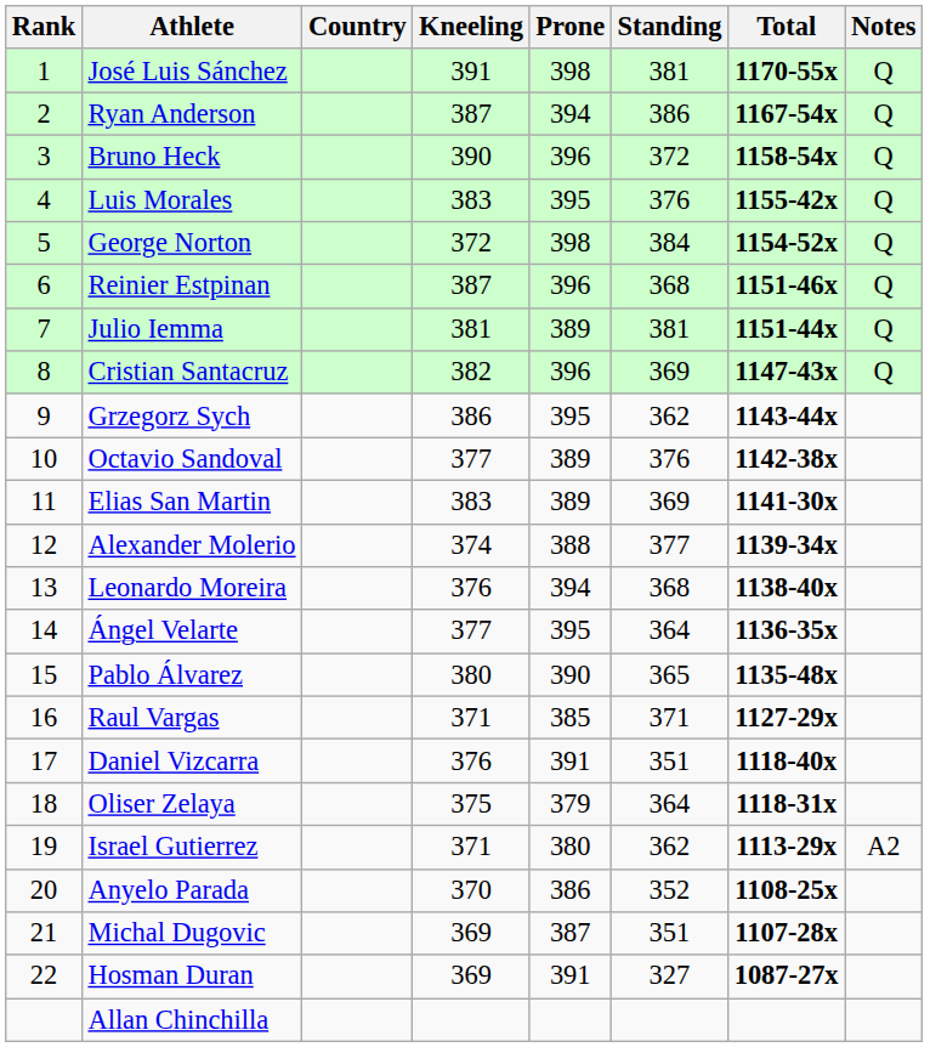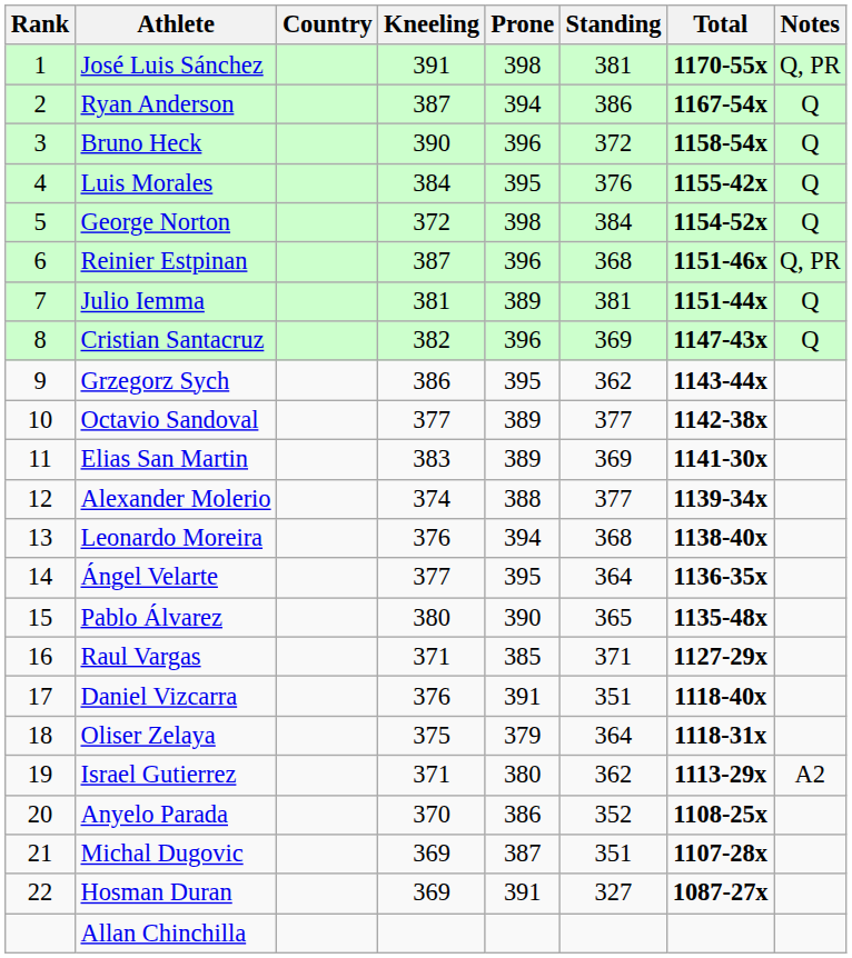José Luis Sánchez | Notes: Q -> Q, PR
Luis Morales | Kneeling: 383 -> 384
Reinier Estpinan | Notes: Q -> Q, PR
Octavio Sandoval | Standing: 376 -> 377
